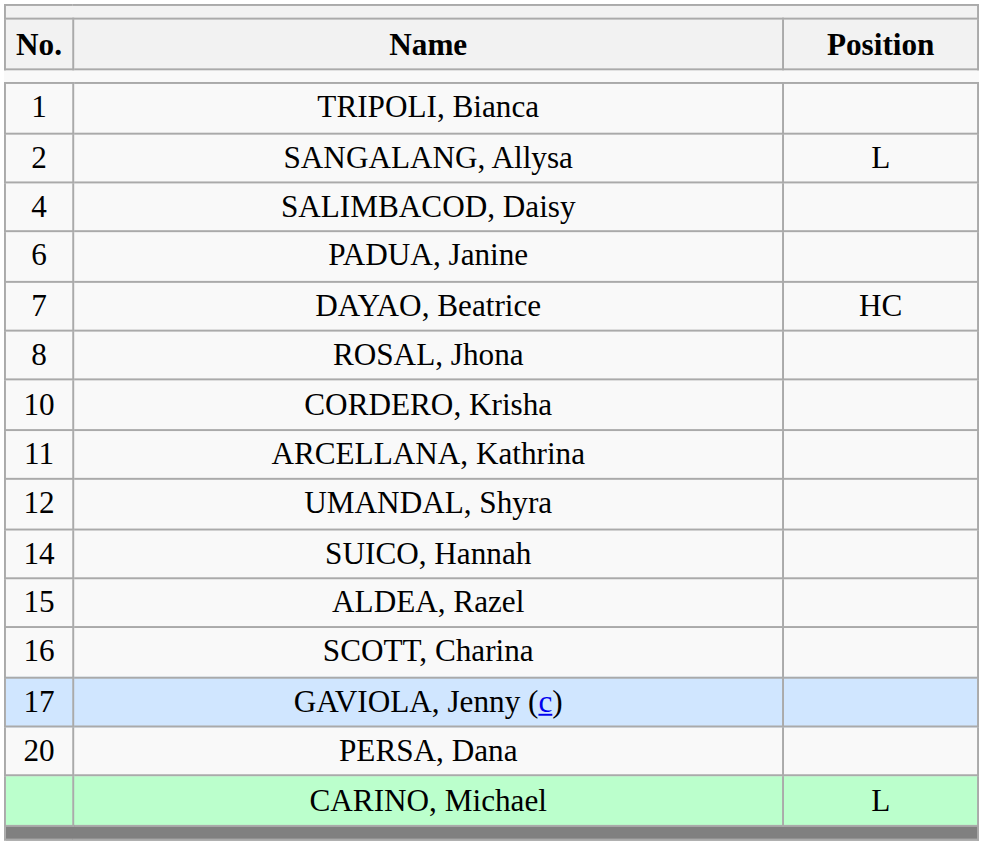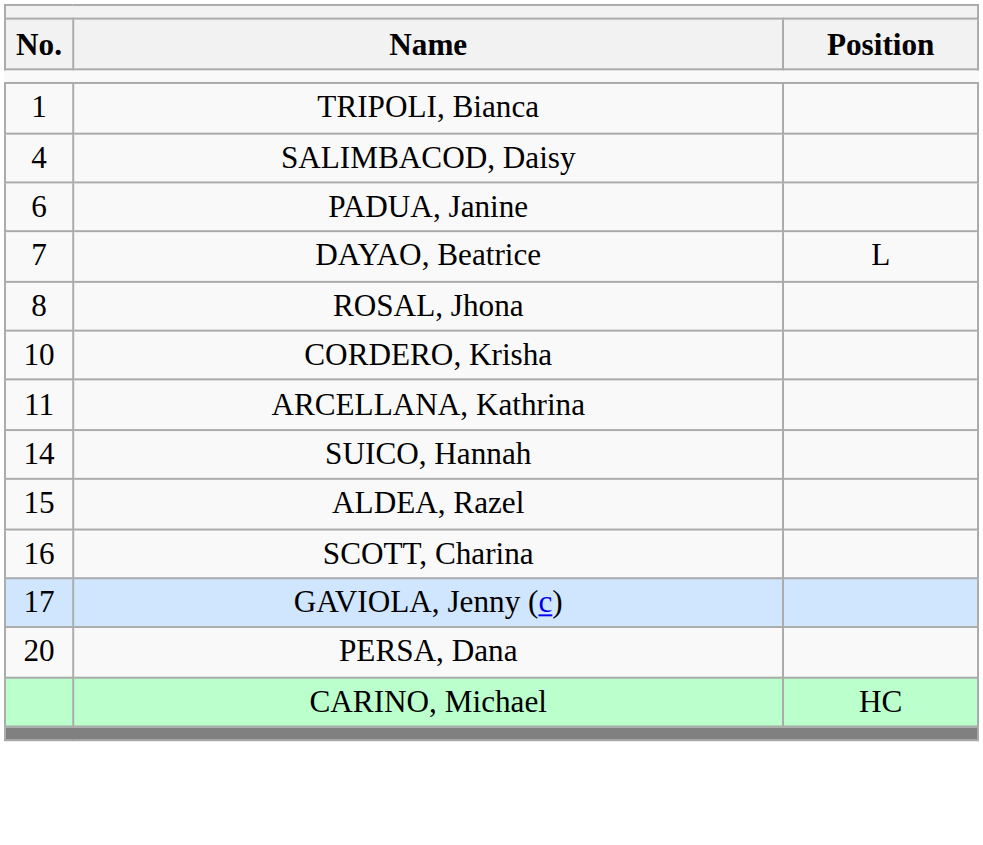- row: 2 | SANGALANG, Allysa | L
DAYAO, Beatrice | Position: HC -> L
- row: 12 | UMANDAL, Shyra
CARINO, Michael | Position: L -> HC
